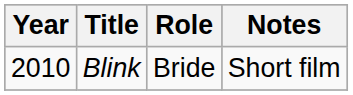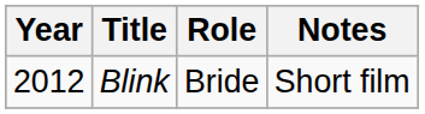Blink | Year: 2010 -> 2012
